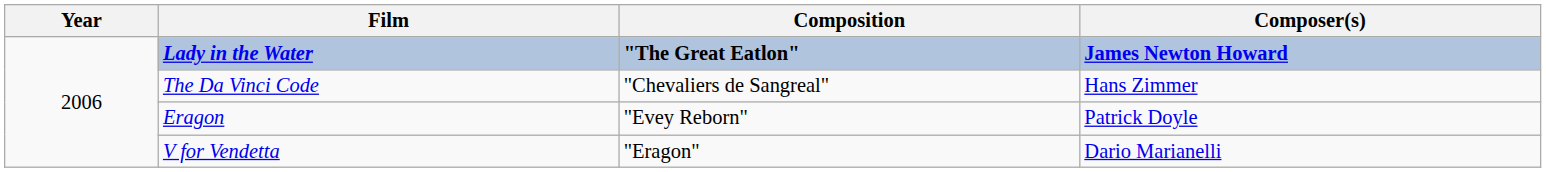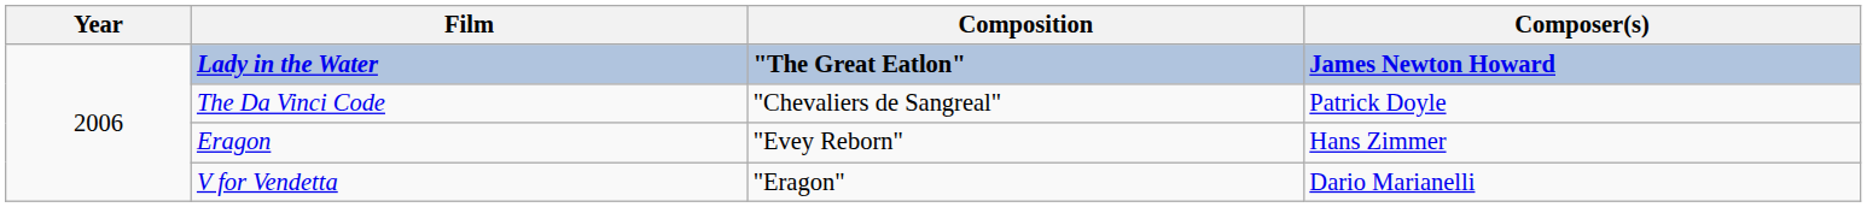The Da Vinci Code | Composer(s): Hans Zimmer -> Patrick Doyle
Eragon | Composer(s): Patrick Doyle -> Hans Zimmer
